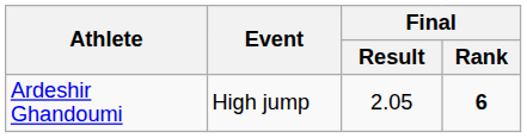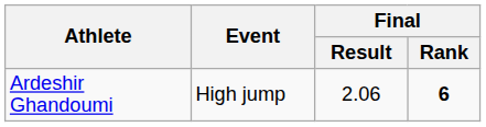Ardeshir Ghandoumi | Final / Result: 2.05 -> 2.06
